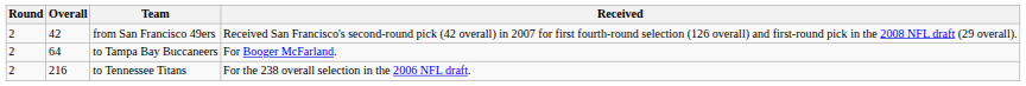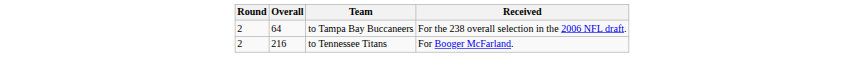- row: 2 | 42 | from San Francisco 49ers | Received San Francisco's second-round pick (42 overall) in 2007 for first fourth-round selection (126 overall) and first-round pick in the 2008 NFL draft (29 overall).
to Tampa Bay Buccaneers | Received: For Booger McFarland. -> For the 238 overall selection in the 2006 NFL draft.
to Tennessee Titans | Received: For the 238 overall selection in the 2006 NFL draft. -> For Booger McFarland.
